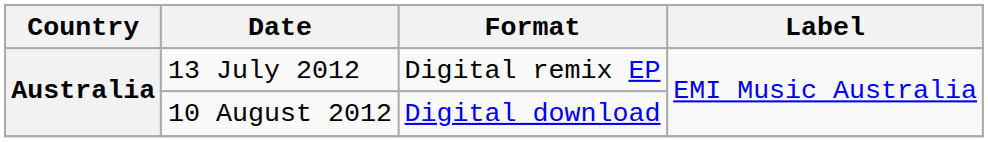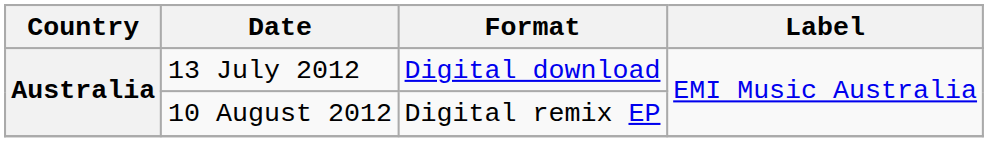13 July 2012 | Format: Digital remix EP -> Digital download
10 August 2012 | Format: Digital download -> Digital remix EP
